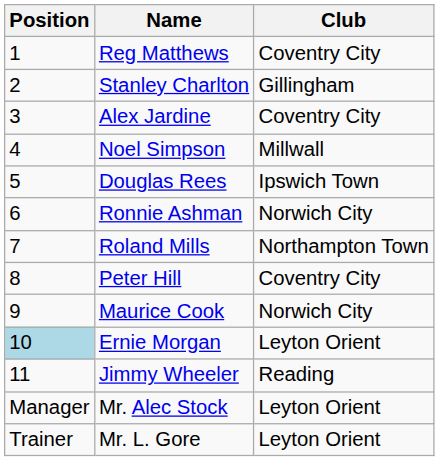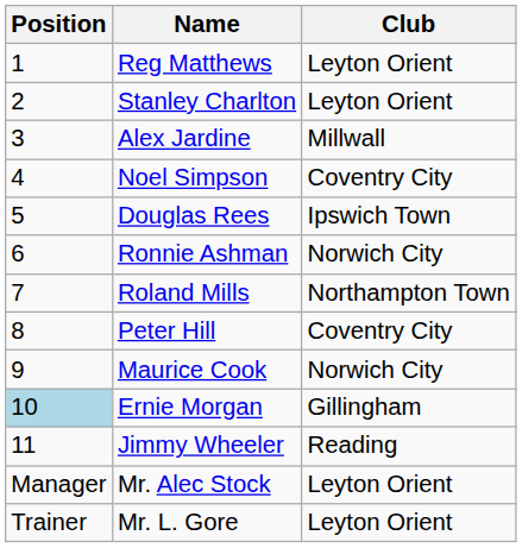Reg Matthews | Club: Coventry City -> Leyton Orient
Stanley Charlton | Club: Gillingham -> Leyton Orient
Alex Jardine | Club: Coventry City -> Millwall
Noel Simpson | Club: Millwall -> Coventry City
Ernie Morgan | Club: Leyton Orient -> Gillingham
